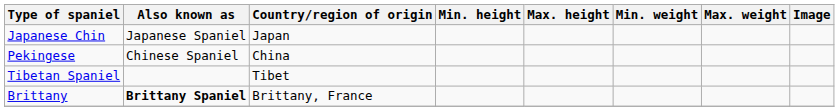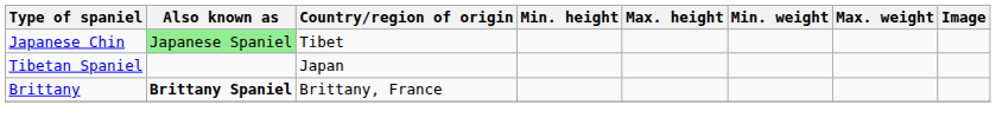Japanese Chin | Also known as: no background -> lightgreen background
Japanese Chin | Country/region of origin: Japan -> Tibet
- row: Pekingese | Chinese Spaniel | China
Tibetan Spaniel | Country/region of origin: Tibet -> Japan
